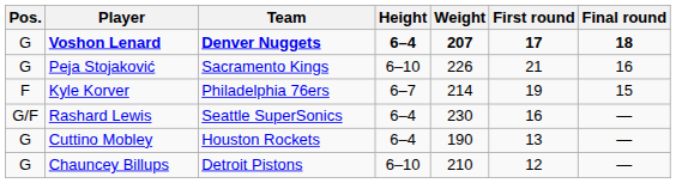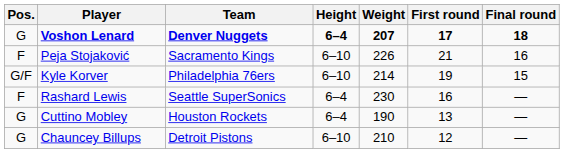Peja Stojaković | Pos.: G -> F
Kyle Korver | Pos.: F -> G/F
Kyle Korver | Height: 6–7 -> 6–10
Rashard Lewis | Pos.: G/F -> F
